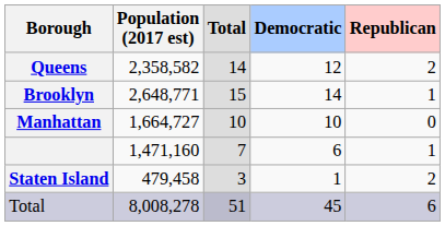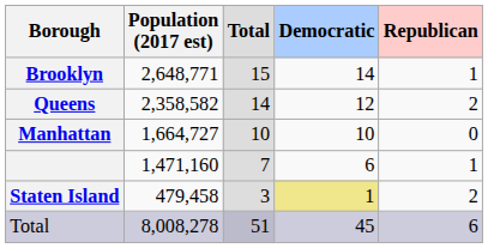rows swapped: Brooklyn <-> Queens
Staten Island | column 4: no background -> khaki background
